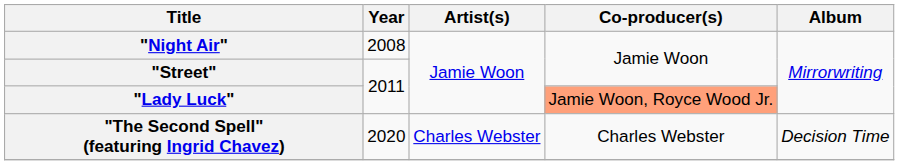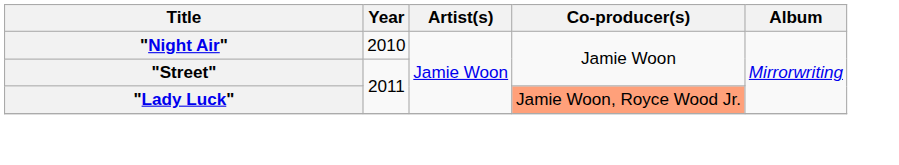"Night Air" | Year: 2008 -> 2010
- row: "The Second Spell" (featuring Ingrid Chavez) | 2020 | Charles Webster | Charles Webster | Decision Time
